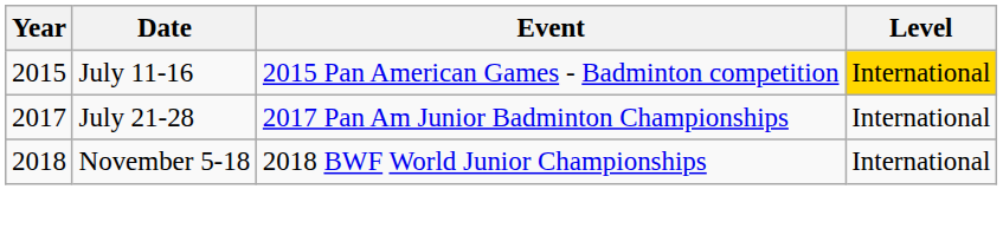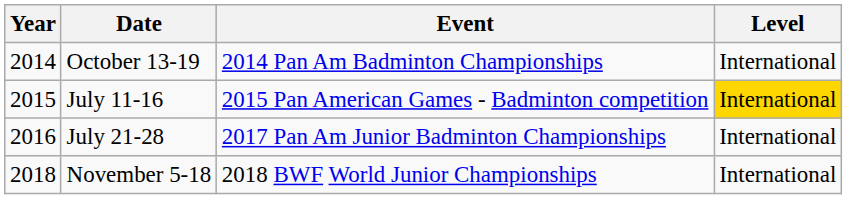+ row: 2014 | October 13-19 | 2014 Pan Am Badminton Championships | International
July 21-28 | Year: 2017 -> 2016
